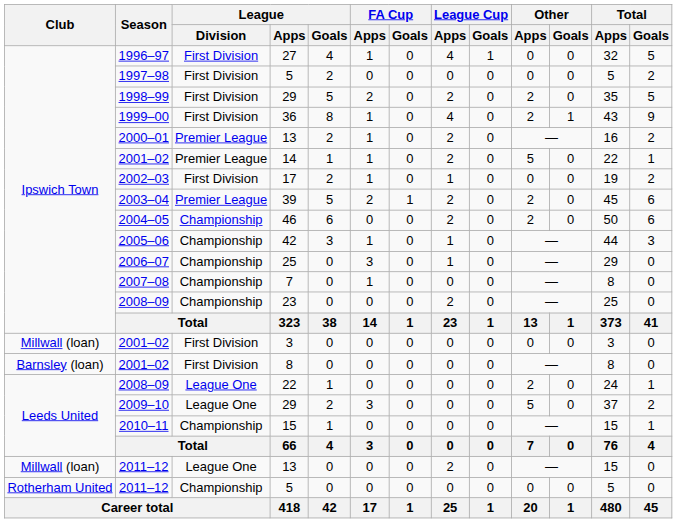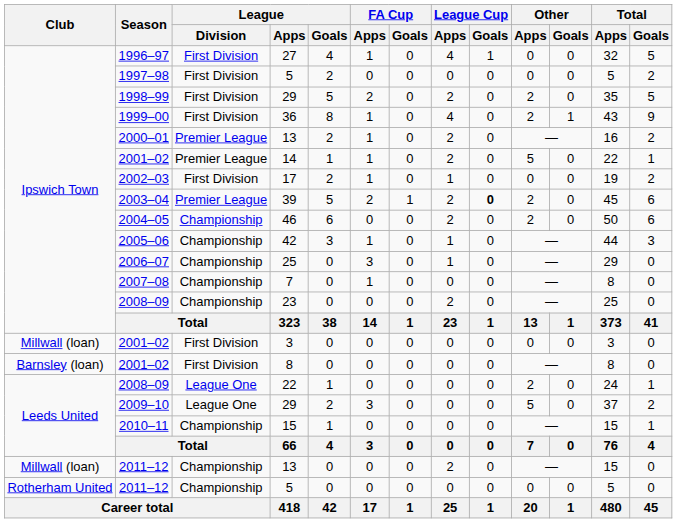39 | League Cup / Goals: normal -> bold
2011–12 / 13 | League / Division: League One -> Championship
